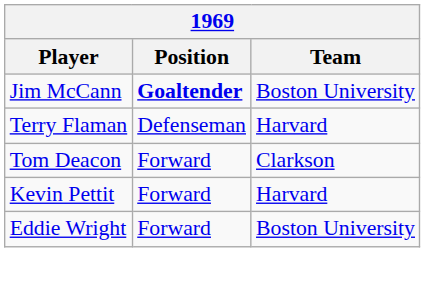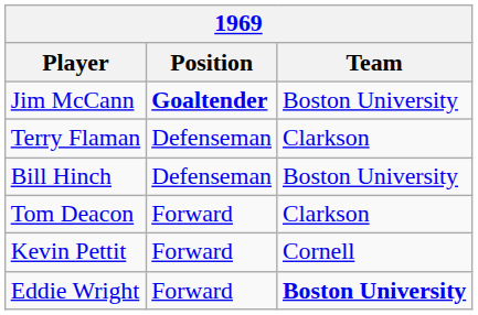Terry Flaman | Team: Harvard -> Clarkson
+ row: Bill Hinch | Defenseman | Boston University
Kevin Pettit | Team: Harvard -> Cornell
Eddie Wright | Team: normal -> bold
